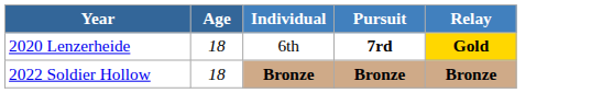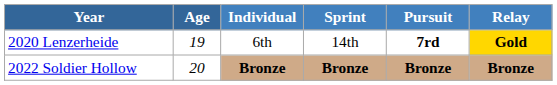+ column: Sprint | 14th | Bronze
2020 Lenzerheide | Age: 18 -> 19
2022 Soldier Hollow | Age: 18 -> 20
